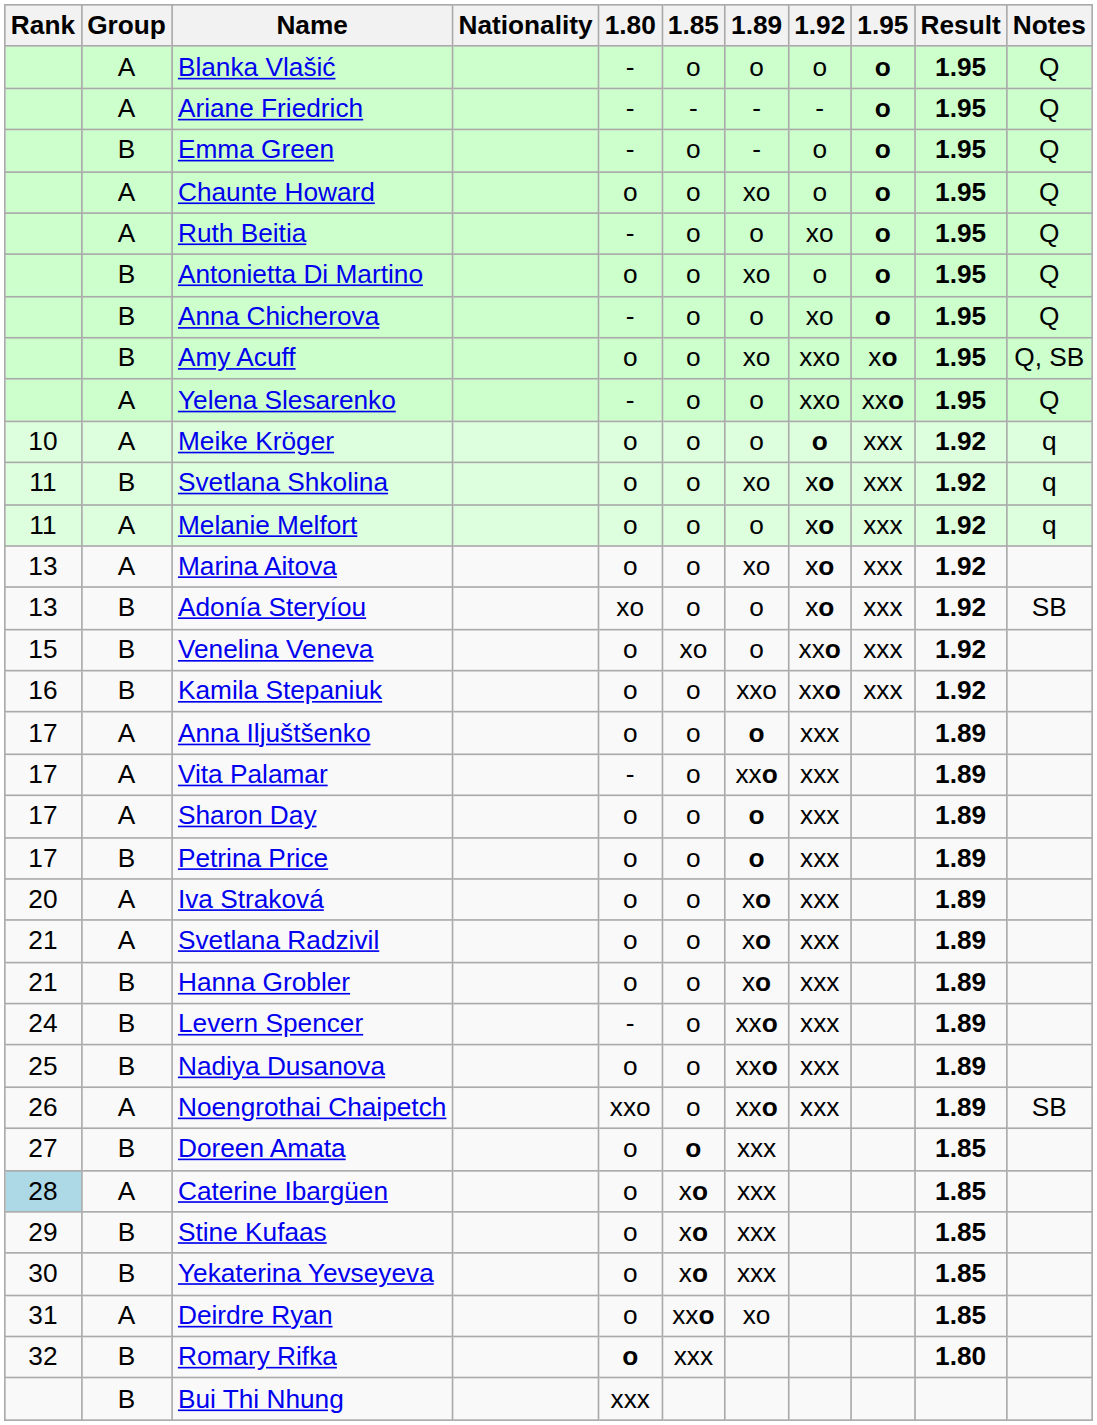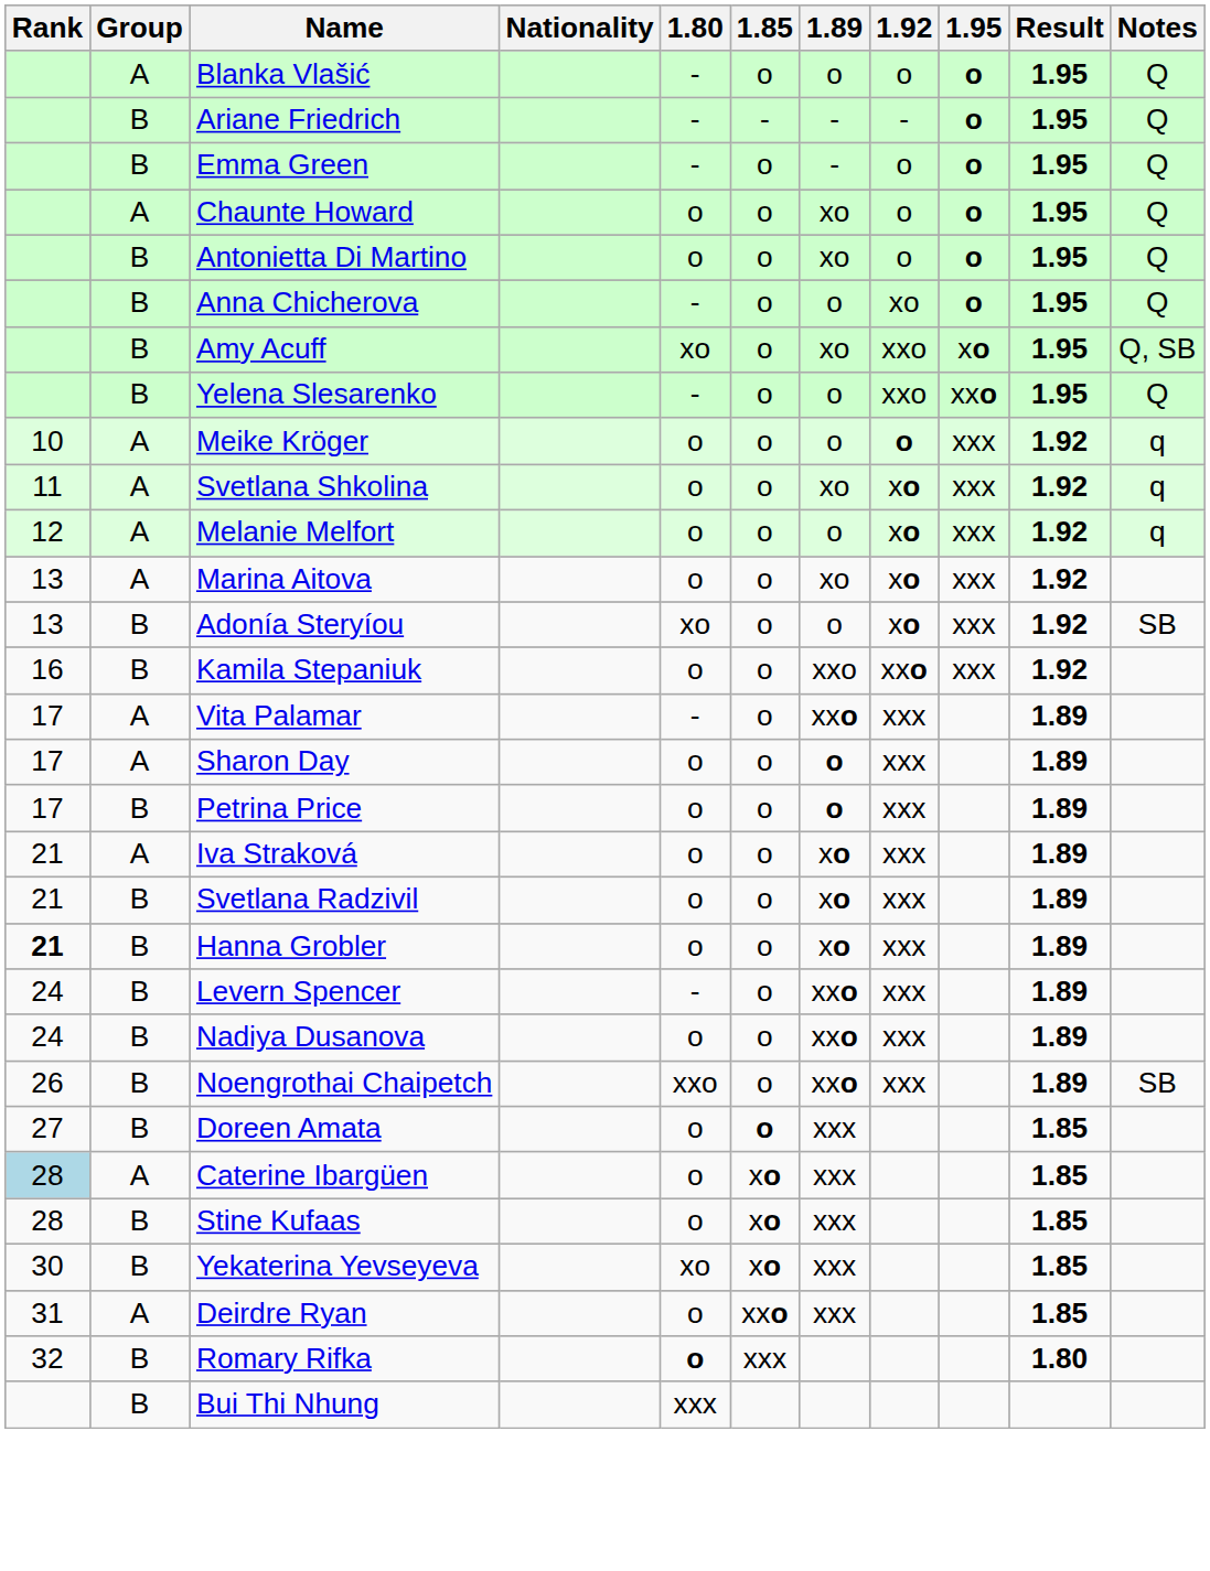Ariane Friedrich | Group: A -> B
- row: A | Ruth Beitia | - | o | o | xo | o | 1.95 | Q
Amy Acuff | 1.80: o -> xo
Yelena Slesarenko | Group: A -> B
Svetlana Shkolina | Group: B -> A
Melanie Melfort | Rank: 11 -> 12
- row: 15 | B | Venelina Veneva | o | xo | o | xxo | xxx | 1.92
- row: 17 | A | Anna Iljuštšenko | o | o | o | xxx | 1.89
Iva Straková | Rank: 20 -> 21
Svetlana Radzivil | Group: A -> B
Hanna Grobler | Rank: normal -> bold
Nadiya Dusanova | Rank: 25 -> 24
Noengrothai Chaipetch | Group: A -> B
Stine Kufaas | Rank: 29 -> 28
Yekaterina Yevseyeva | 1.80: o -> xo
Deirdre Ryan | 1.89: xo -> xxx
